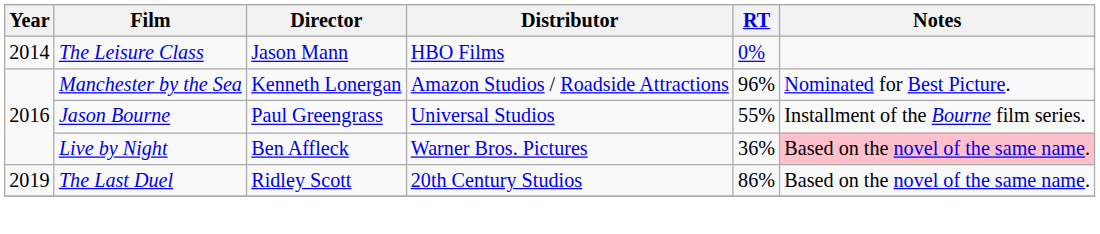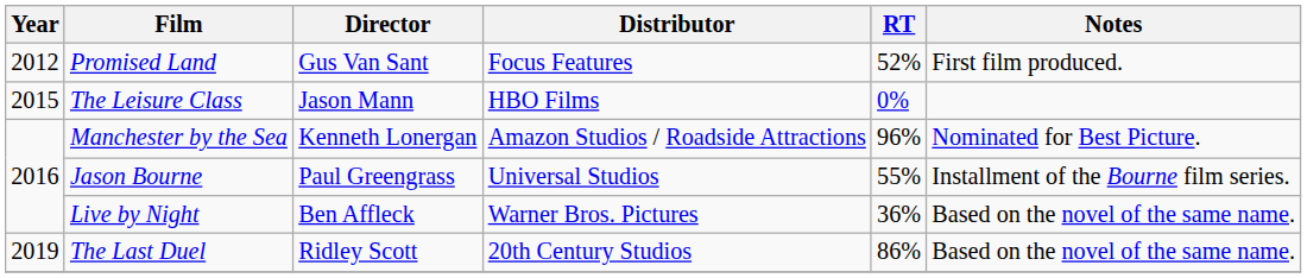+ row: 2012 | Promised Land | Gus Van Sant | Focus Features | 52% | First film produced.
The Leisure Class | Year: 2014 -> 2015
Live by Night | Notes: pink background -> no background
